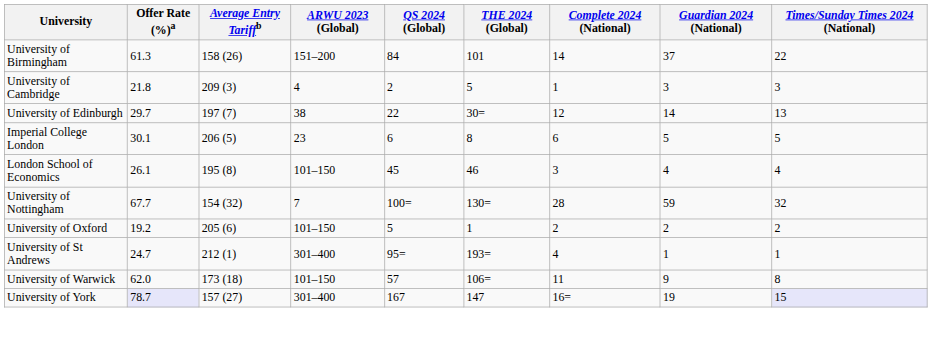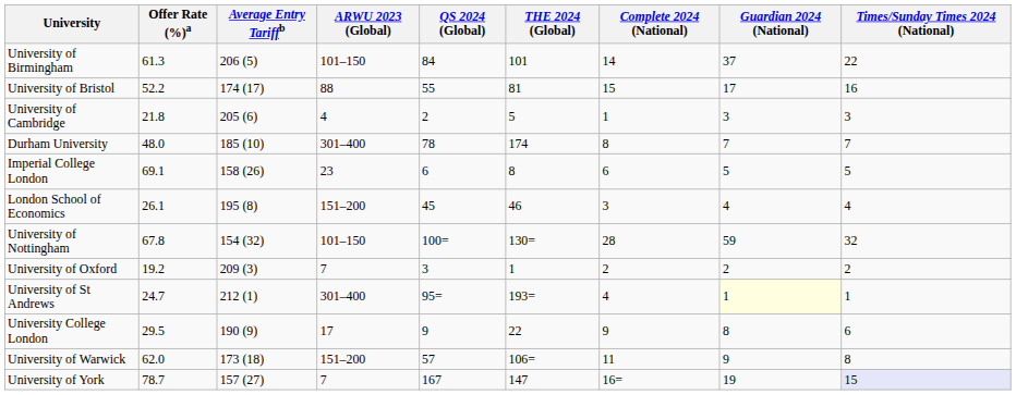University of Birmingham | Average Entry Tariffb: 158 (26) -> 206 (5)
University of Birmingham | ARWU 2023 (Global): 151–200 -> 101–150
+ row: University of Bristol | 52.2 | 174 (17) | 88 | 55 | 81 | 15 | 17 | 16
University of Cambridge | Average Entry Tariffb: 209 (3) -> 205 (6)
+ row: Durham University | 48.0 | 185 (10) | 301–400 | 78 | 174 | 8 | 7 | 7
- row: University of Edinburgh | 29.7 | 197 (7) | 38 | 22 | 30= | 12 | 14 | 13
Imperial College London | Offer Rate (%)a: 30.1 -> 69.1
Imperial College London | Average Entry Tariffb: 206 (5) -> 158 (26)
London School of Economics | ARWU 2023 (Global): 101–150 -> 151–200
University of Nottingham | Offer Rate (%)a: 67.7 -> 67.8
University of Nottingham | ARWU 2023 (Global): 7 -> 101–150
University of Oxford | Average Entry Tariffb: 205 (6) -> 209 (3)
University of Oxford | ARWU 2023 (Global): 101–150 -> 7
University of Oxford | QS 2024 (Global): 5 -> 3
University of St Andrews | Guardian 2024 (National): no background -> lightyellow background
+ row: University College London | 29.5 | 190 (9) | 17 | 9 | 22 | 9 | 8 | 6
University of Warwick | ARWU 2023 (Global): 101–150 -> 151–200
University of York | Offer Rate (%)a: lavender background -> no background
University of York | ARWU 2023 (Global): 301–400 -> 7
